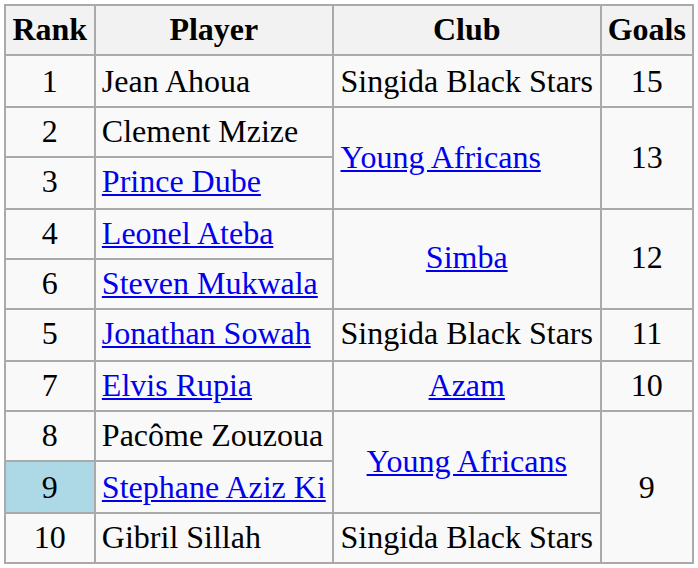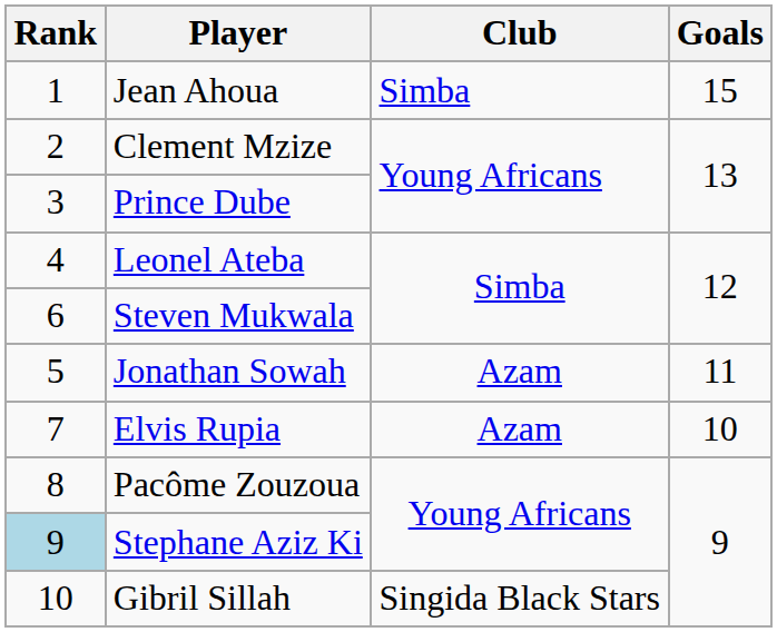Jean Ahoua | Club: Singida Black Stars -> Simba
Jonathan Sowah | Club: Singida Black Stars -> Azam
